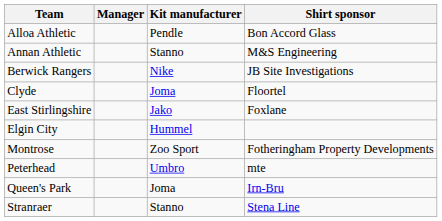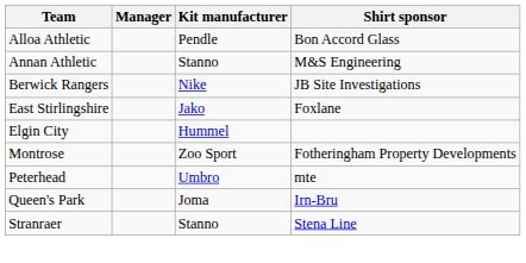- row: Clyde | Joma | Floortel
